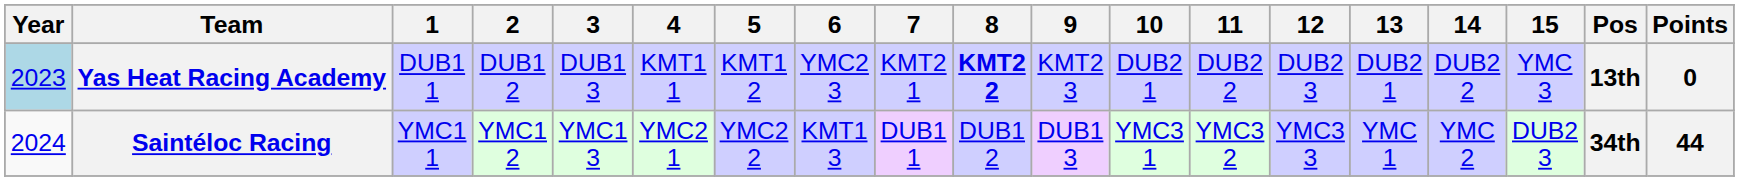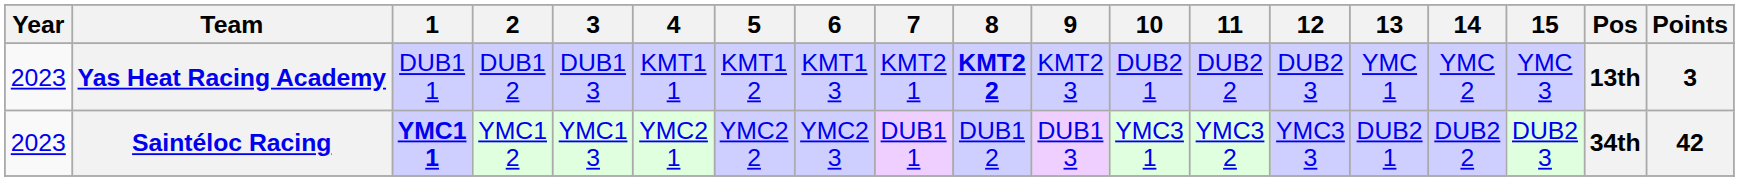Yas Heat Racing Academy | Year: lightblue background -> no background
Yas Heat Racing Academy | 6: YMC2 3 -> KMT1 3
Yas Heat Racing Academy | 13: DUB2 1 -> YMC 1
Yas Heat Racing Academy | 14: DUB2 2 -> YMC 2
Yas Heat Racing Academy | Points: 0 -> 3
Saintéloc Racing | Year: 2024 -> 2023
Saintéloc Racing | 1: normal -> bold
Saintéloc Racing | 6: KMT1 3 -> YMC2 3
Saintéloc Racing | 13: YMC 1 -> DUB2 1
Saintéloc Racing | 14: YMC 2 -> DUB2 2
Saintéloc Racing | Points: 44 -> 42
